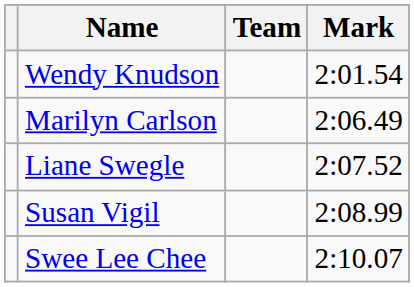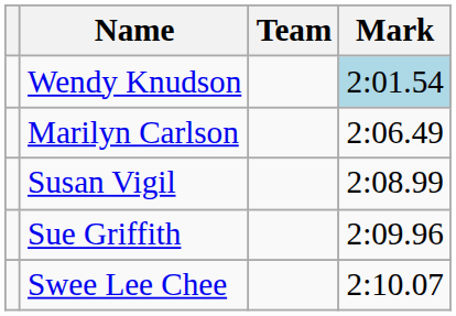Wendy Knudson | Mark: no background -> lightblue background
- row: Liane Swegle | 2:07.52
+ row: Sue Griffith | 2:09.96
